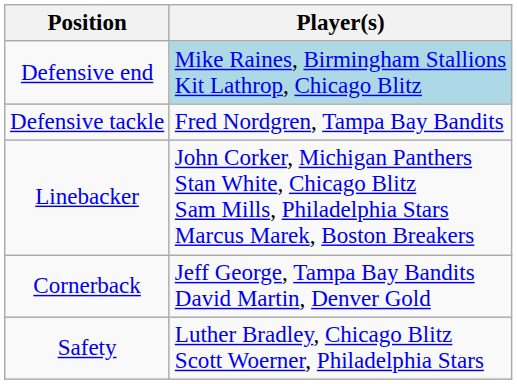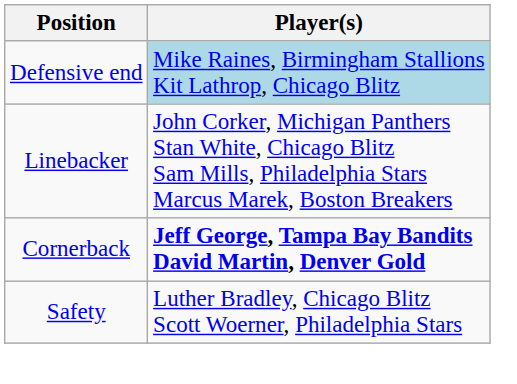- row: Defensive tackle | Fred Nordgren, Tampa Bay Bandits
Cornerback | Player(s): normal -> bold
